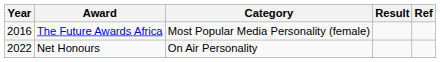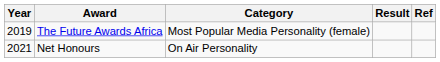The Future Awards Africa | Year: 2016 -> 2019
Net Honours | Year: 2022 -> 2021
